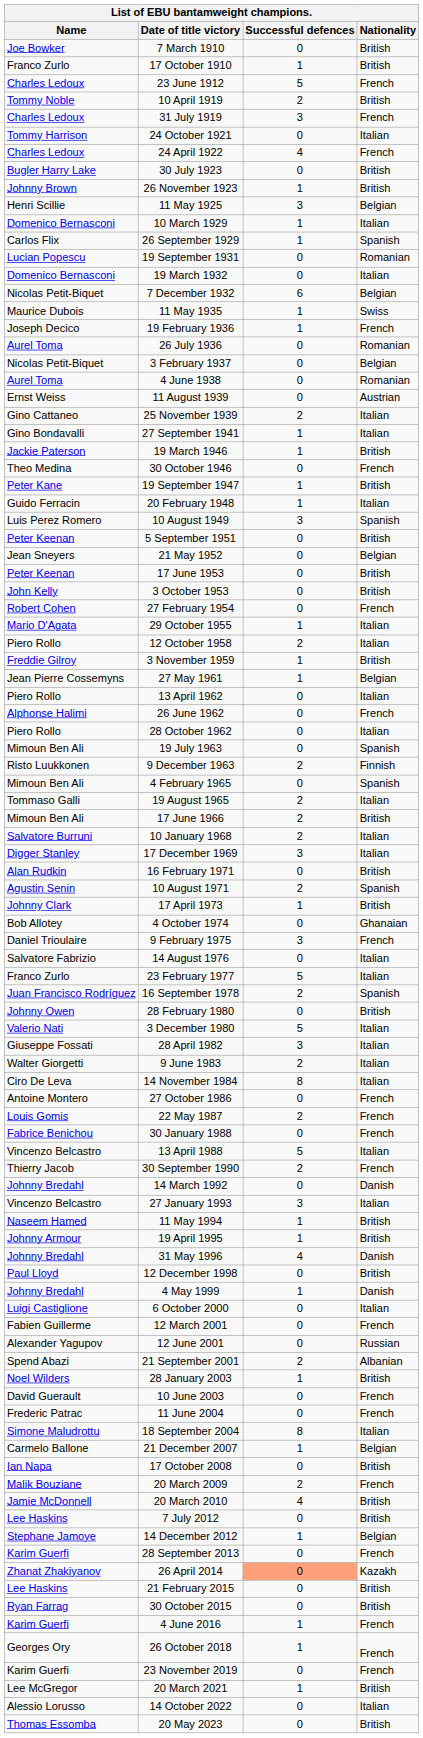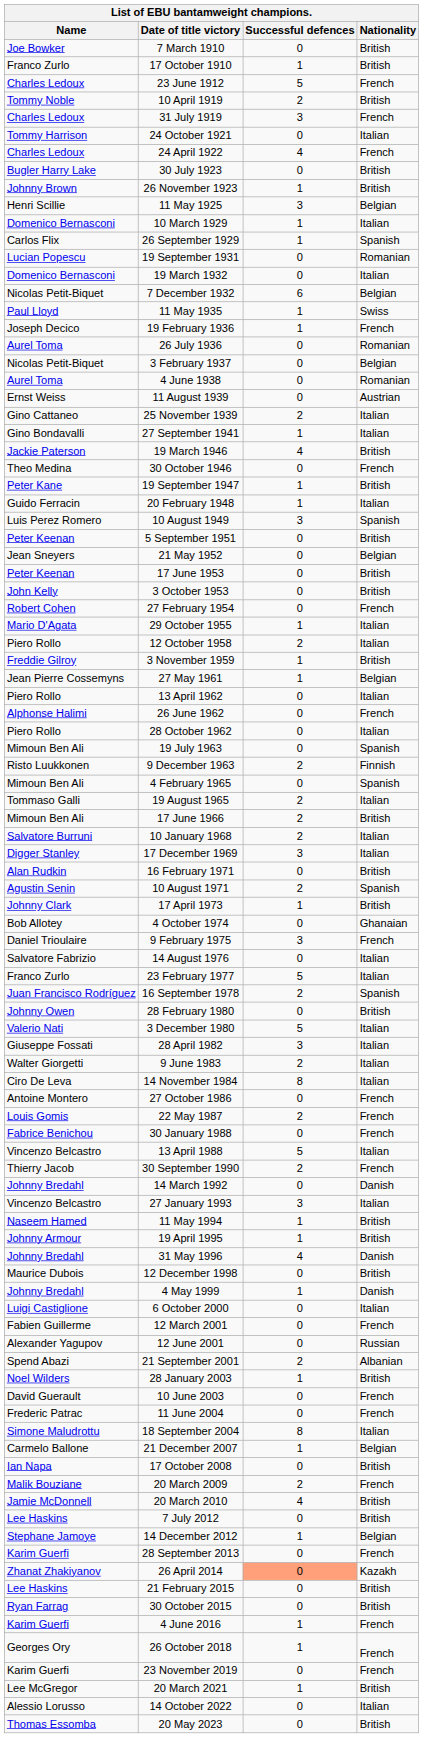11 May 1935 | Name: Maurice Dubois -> Paul Lloyd
19 March 1946 | Successful defences: 1 -> 4
12 December 1998 | Name: Paul Lloyd -> Maurice Dubois
